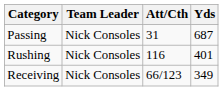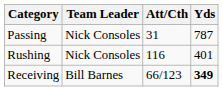Passing | Yds: 687 -> 787
Receiving | Team Leader: Nick Consoles -> Bill Barnes
Receiving | Yds: normal -> bold
